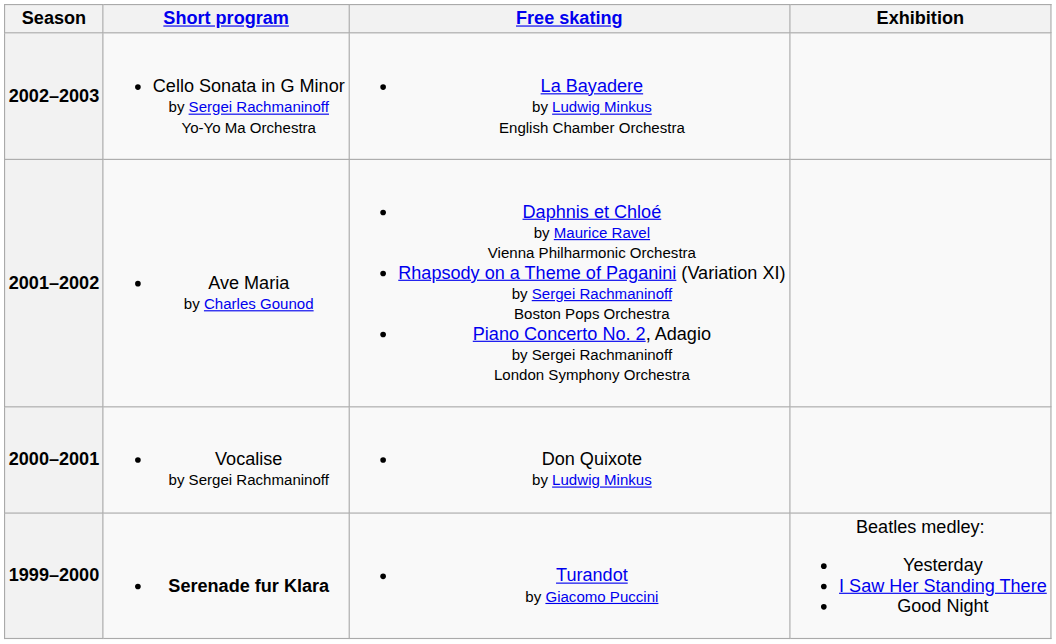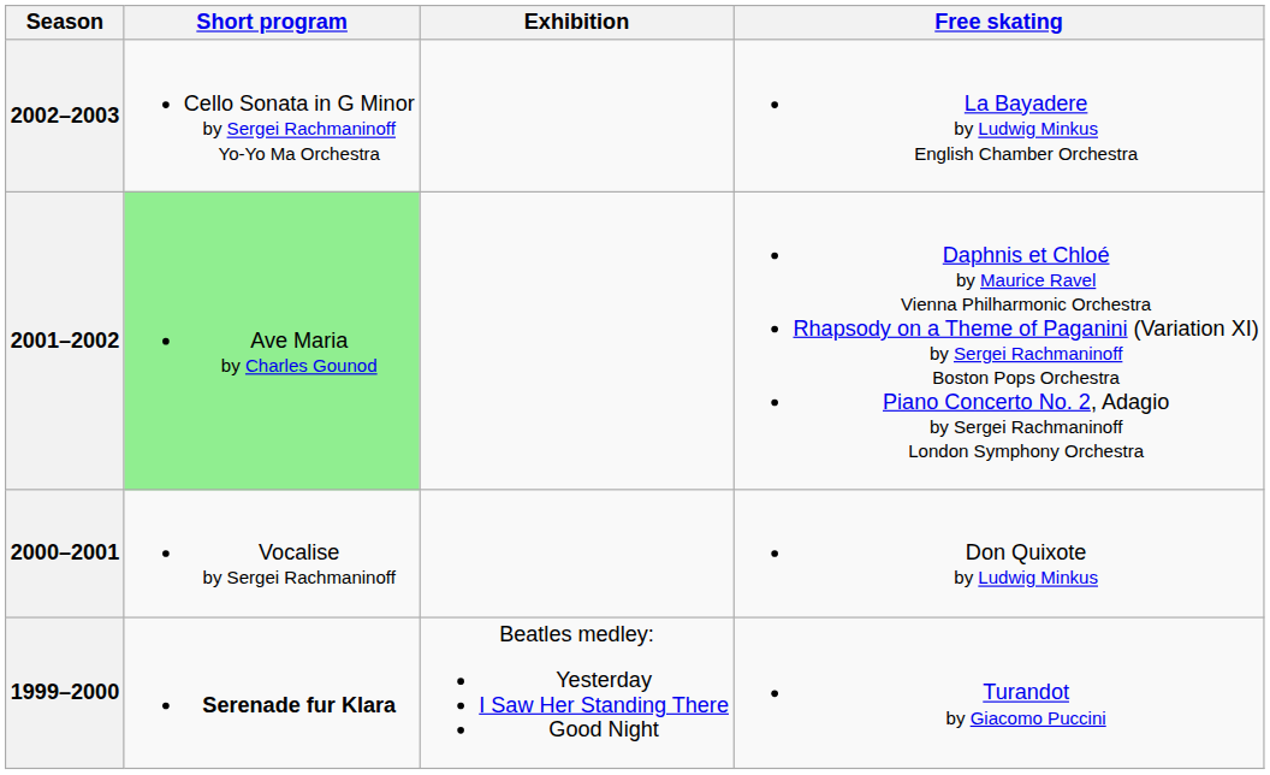columns swapped: Free skating <-> Exhibition
2001–2002 | Short program: no background -> lightgreen background
